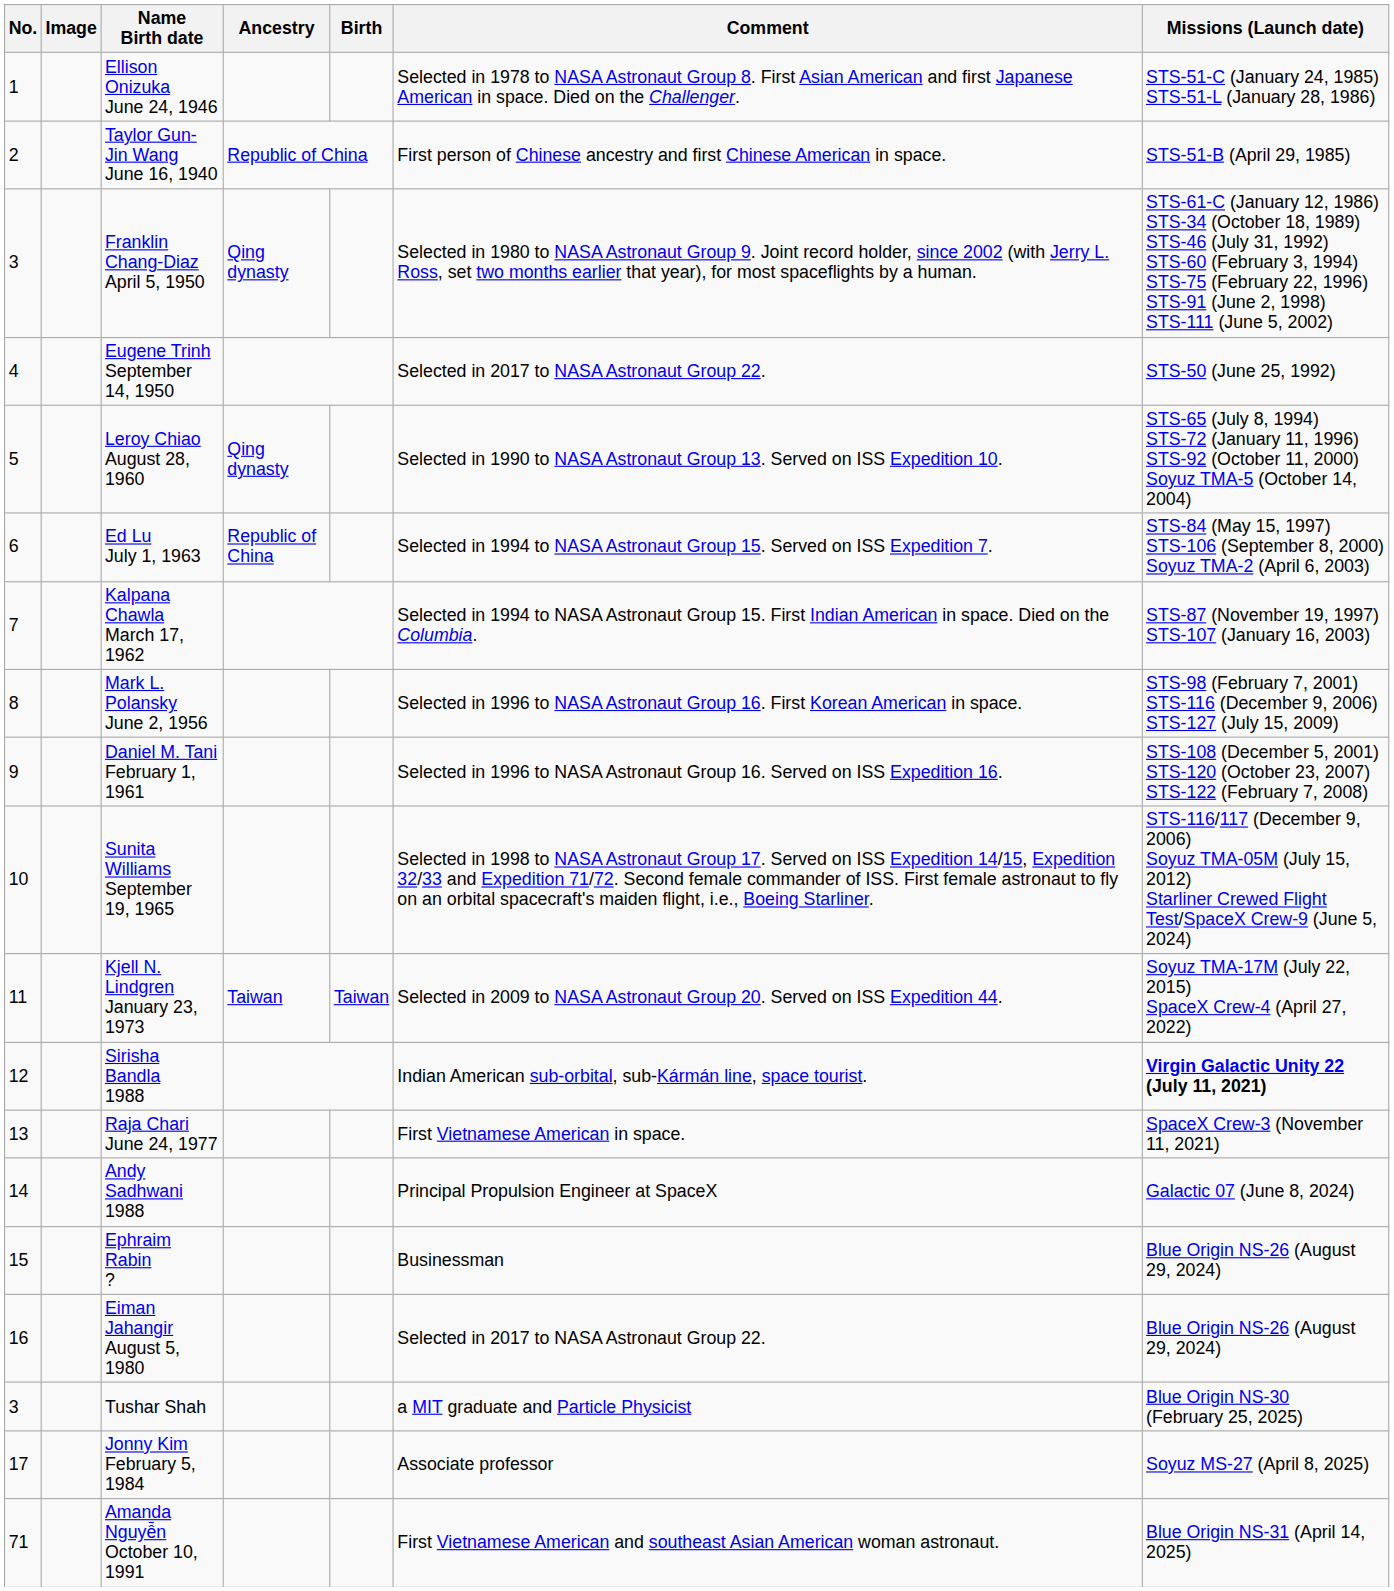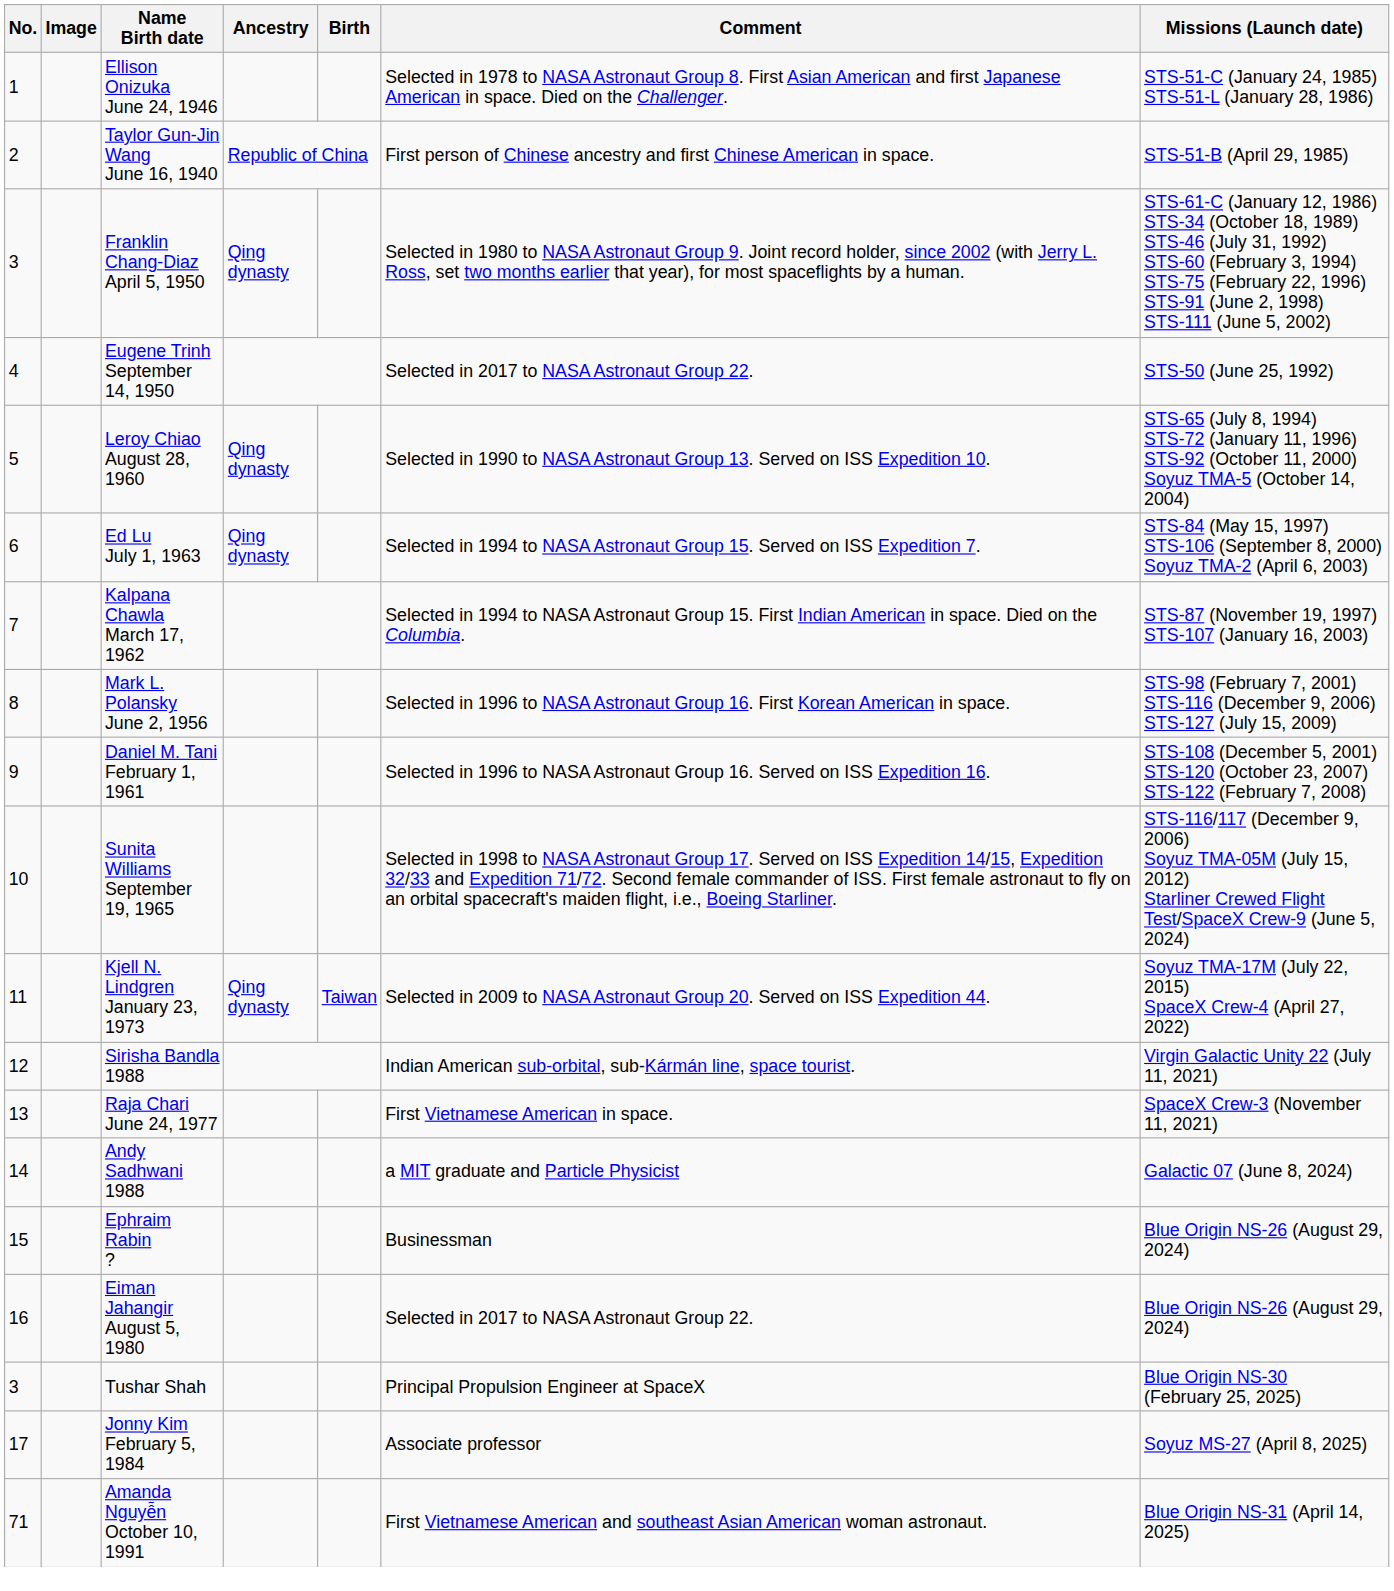Ed Lu July 1, 1963 | Ancestry: Republic of China -> Qing dynasty
Kjell N. Lindgren January 23, 1973 | Ancestry: Taiwan -> Qing dynasty
Sirisha Bandla 1988 | Missions (Launch date): bold -> normal
Andy Sadhwani 1988 | Comment: Principal Propulsion Engineer at SpaceX -> a MIT graduate and Particle Physicist
Tushar Shah | Comment: a MIT graduate and Particle Physicist -> Principal Propulsion Engineer at SpaceX
